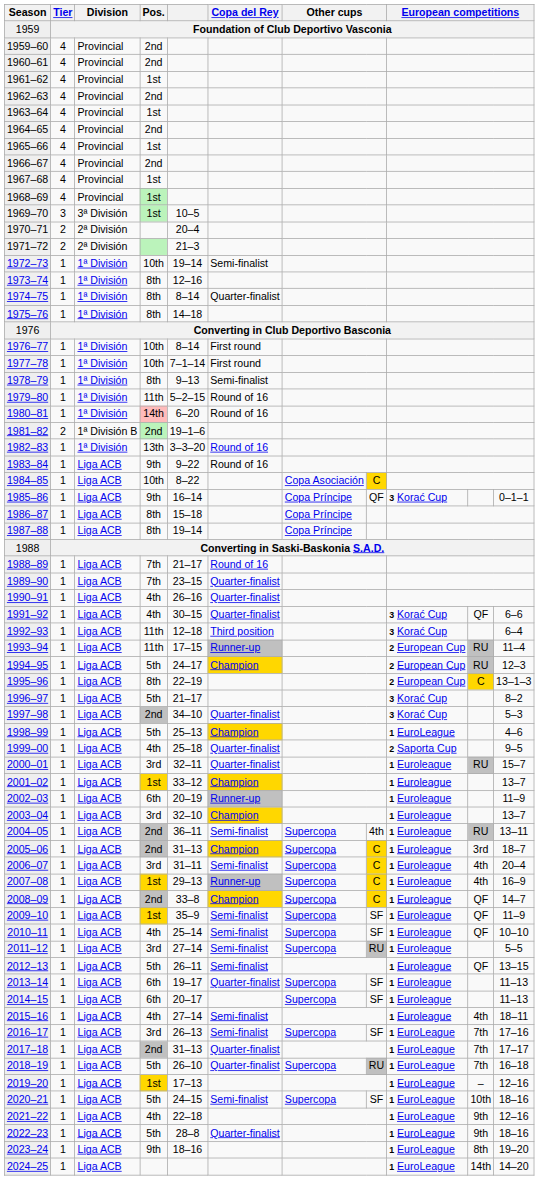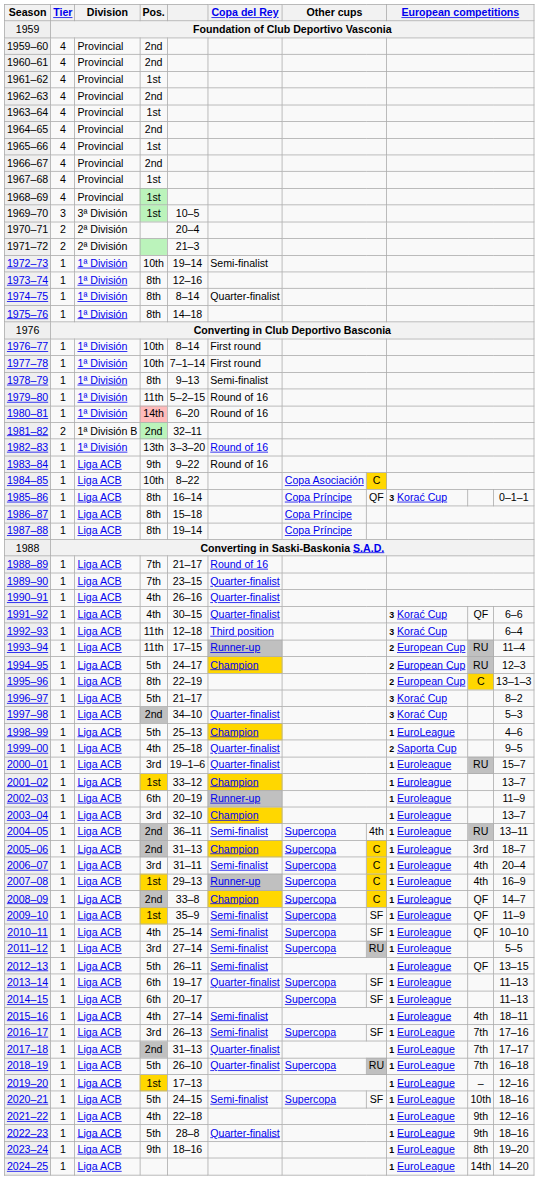1981–82 | column 5: 19–1–6 -> 32–11
1985–86 | Pos.: 9th -> 8th
2000–01 | column 5: 32–11 -> 19–1–6
